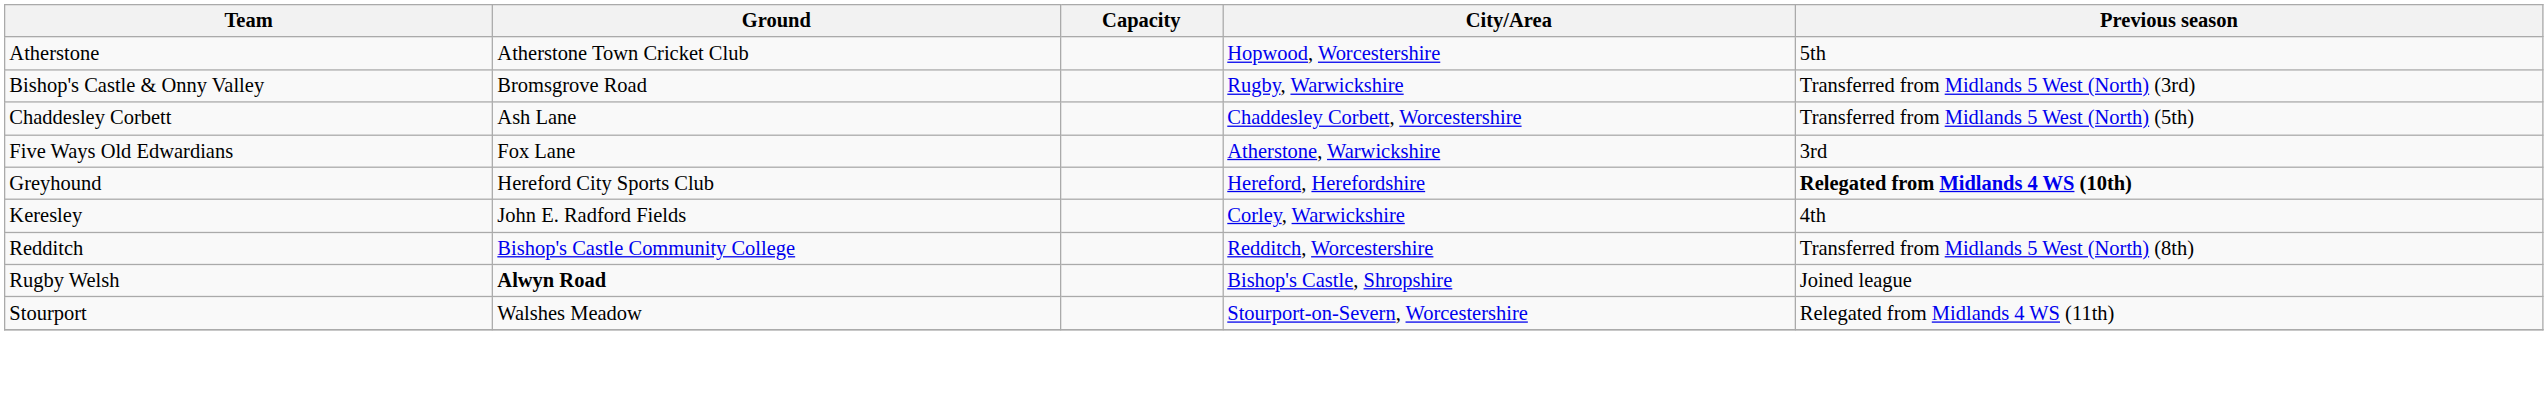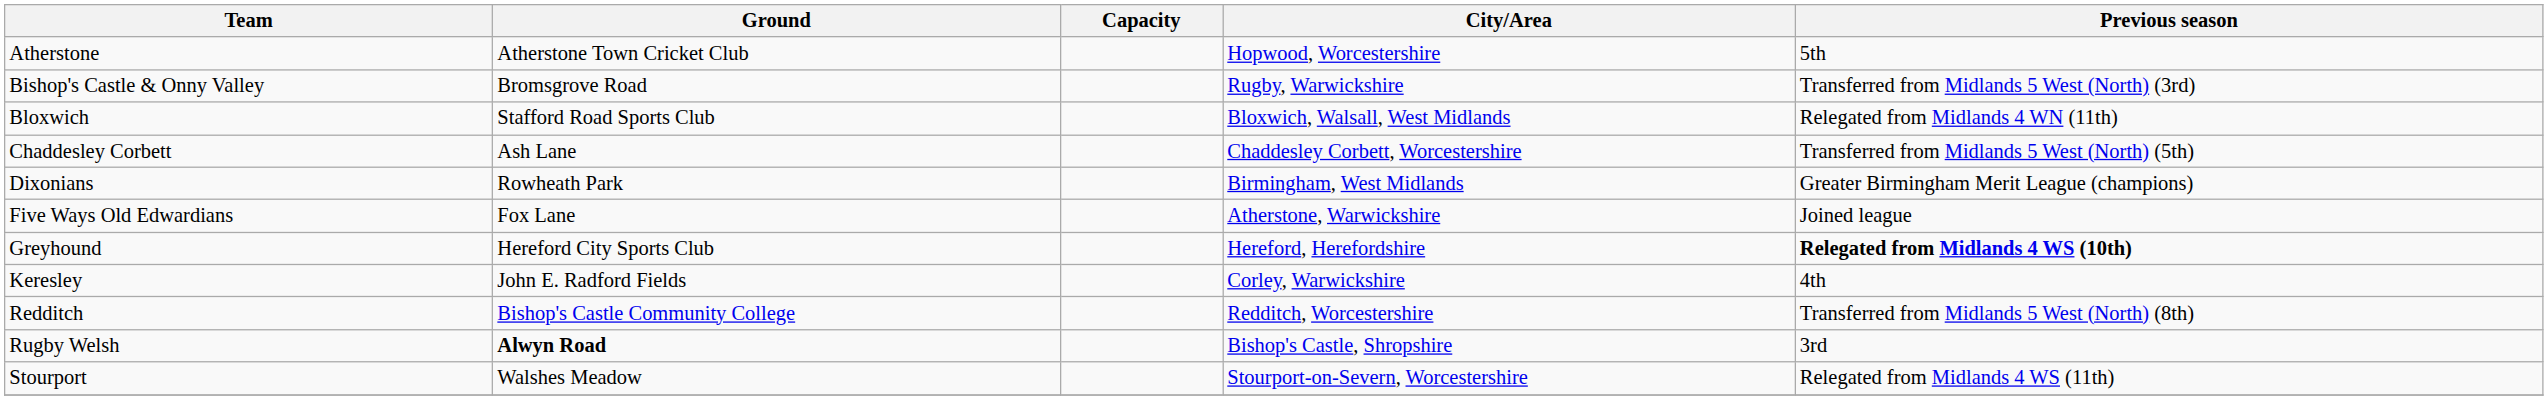+ row: Bloxwich | Stafford Road Sports Club | Bloxwich, Walsall, West Midlands | Relegated from Midlands 4 WN (11th)
+ row: Dixonians | Rowheath Park | Birmingham, West Midlands | Greater Birmingham Merit League (champions)
Five Ways Old Edwardians | Previous season: 3rd -> Joined league
Rugby Welsh | Previous season: Joined league -> 3rd
